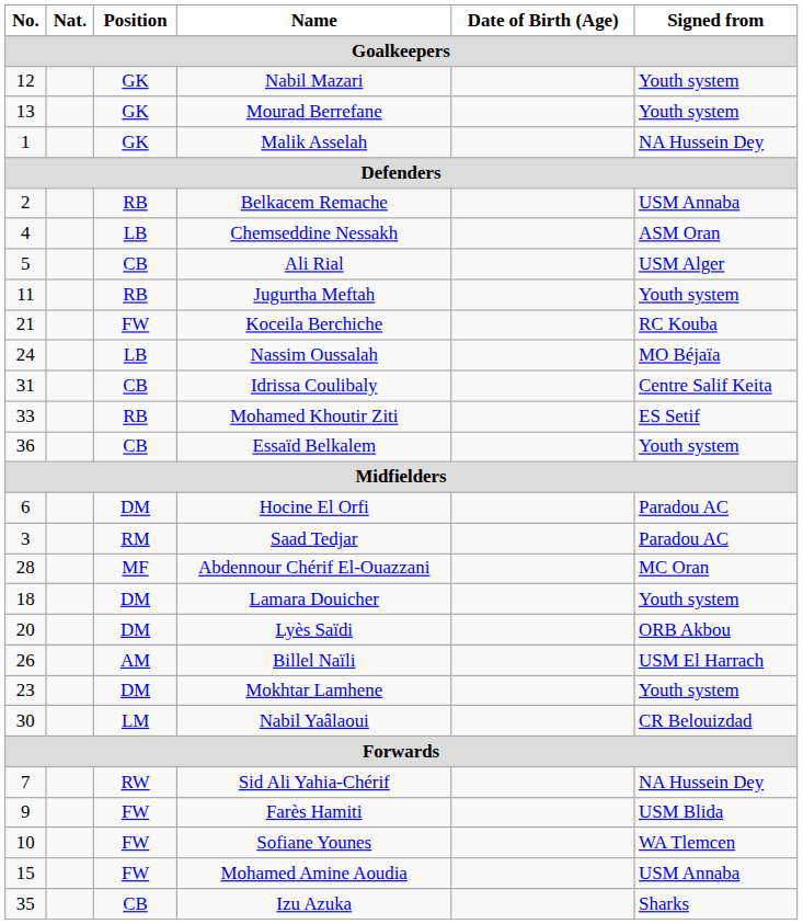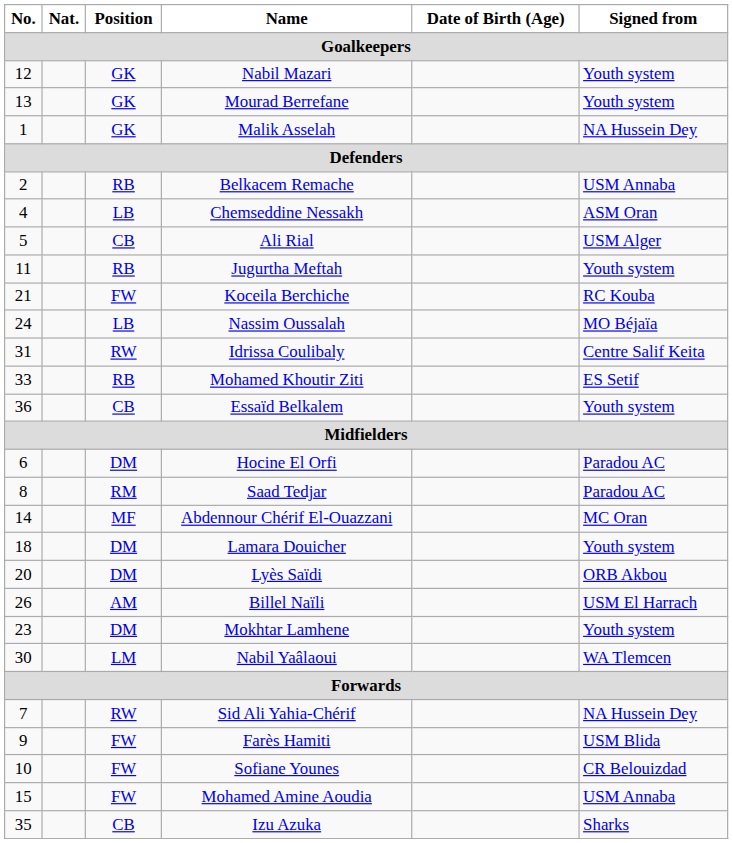Idrissa Coulibaly | Position: CB -> RW
Saad Tedjar | No.: 3 -> 8
Abdennour Chérif El-Ouazzani | No.: 28 -> 14
Nabil Yaâlaoui | Signed from: CR Belouizdad -> WA Tlemcen
Sofiane Younes | Signed from: WA Tlemcen -> CR Belouizdad
